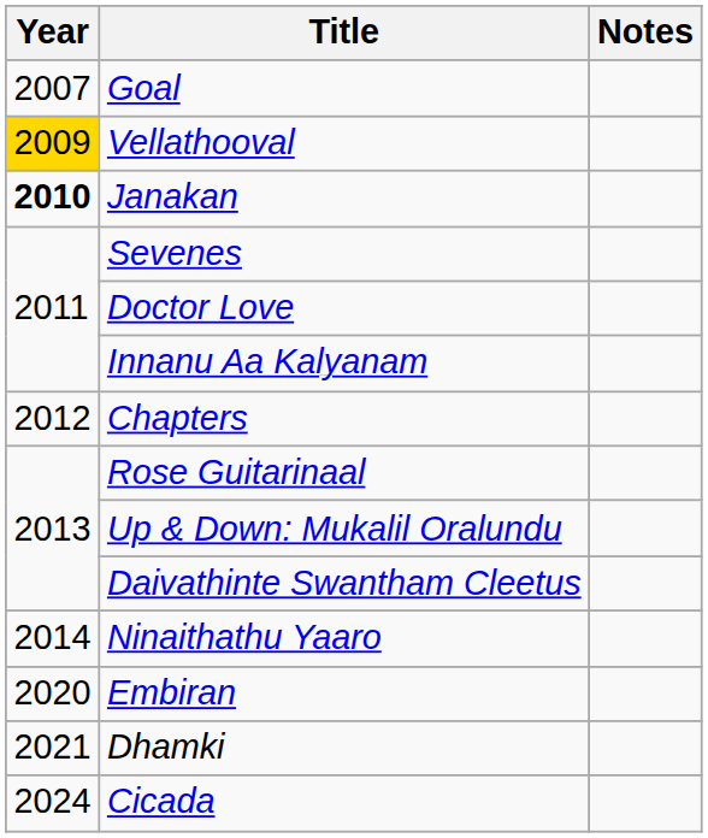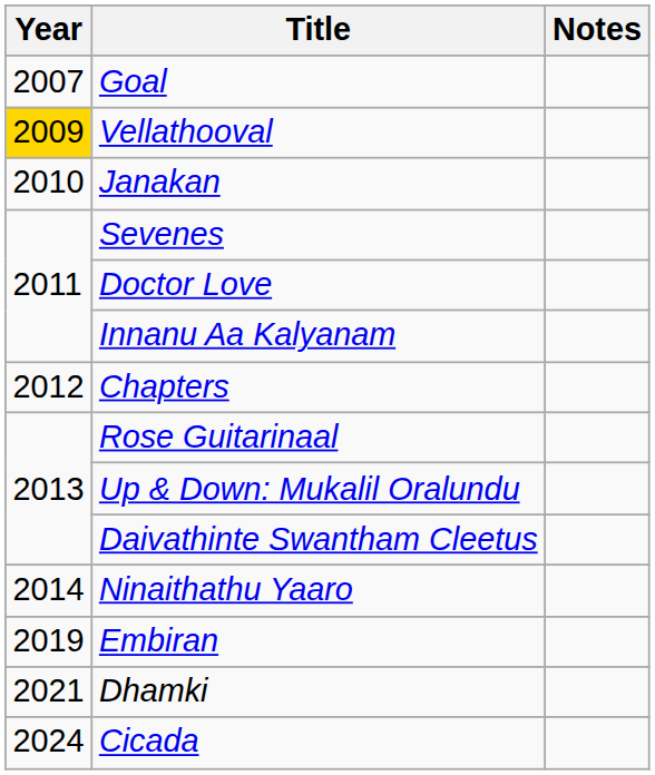Janakan | Year: bold -> normal
Embiran | Year: 2020 -> 2019
